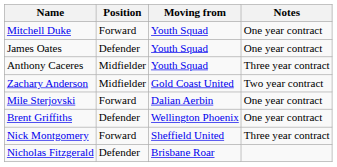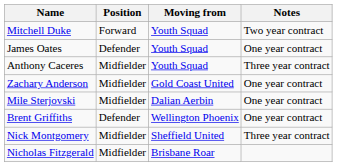Mitchell Duke | Notes: One year contract -> Two year contract
Zachary Anderson | Notes: Two year contract -> One year contract
Mile Sterjovski | Position: Forward -> Midfielder
Nick Montgomery | Position: Forward -> Midfielder
Nicholas Fitzgerald | Position: Defender -> Midfielder
